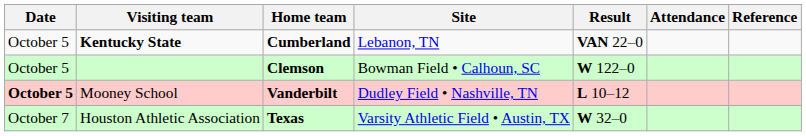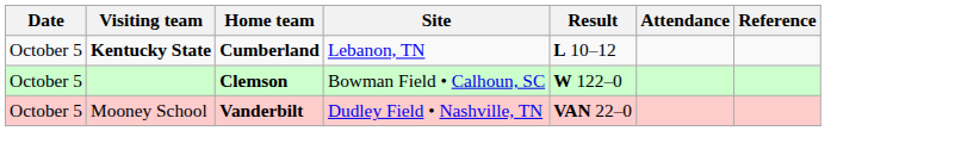Kentucky State | Result: VAN 22–0 -> L 10–12
Mooney School | Date: bold -> normal
Mooney School | Result: L 10–12 -> VAN 22–0
- row: October 7 | Houston Athletic Association | Texas | Varsity Athletic Field • Austin, TX | W 32–0
